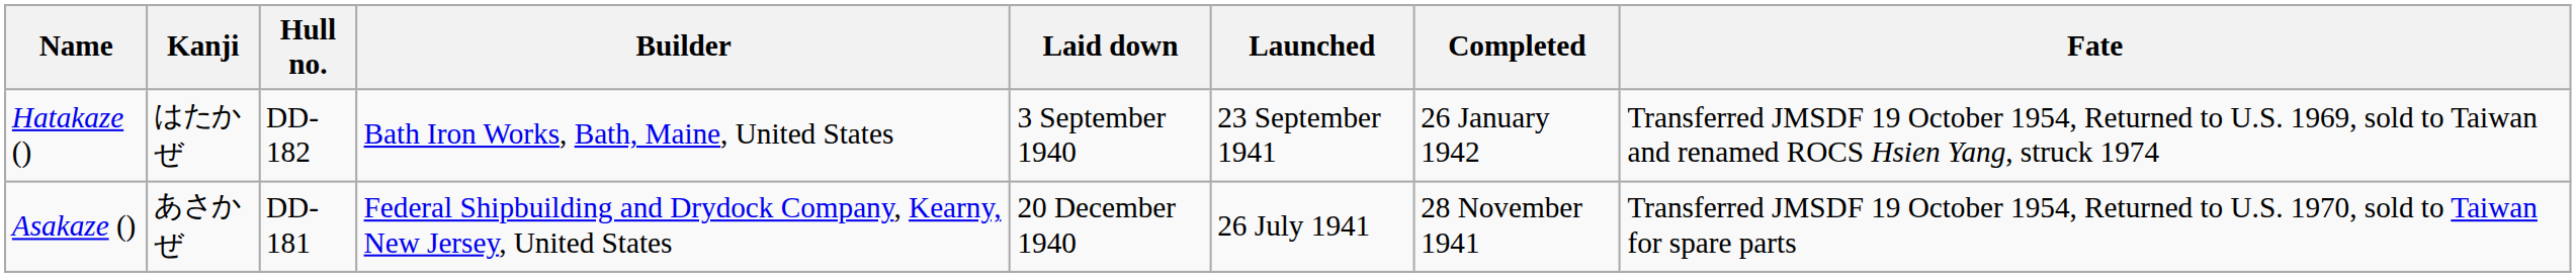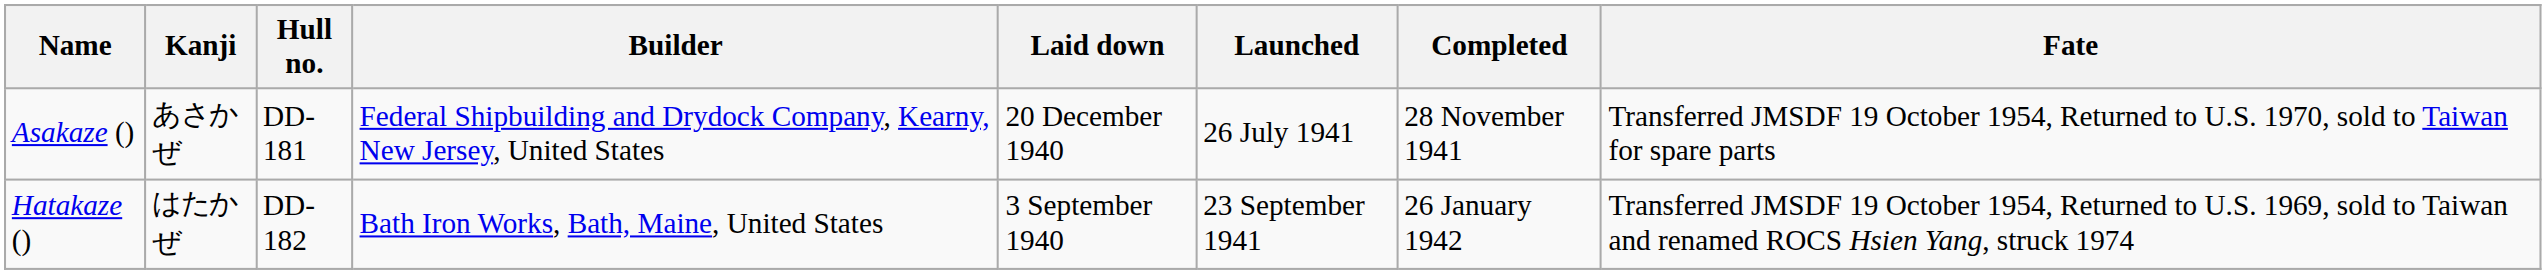rows swapped: Asakaze () <-> Hatakaze ()
